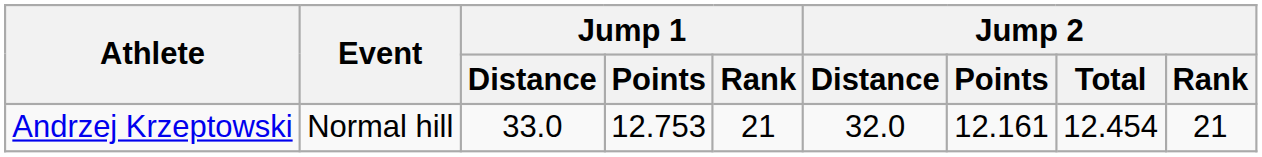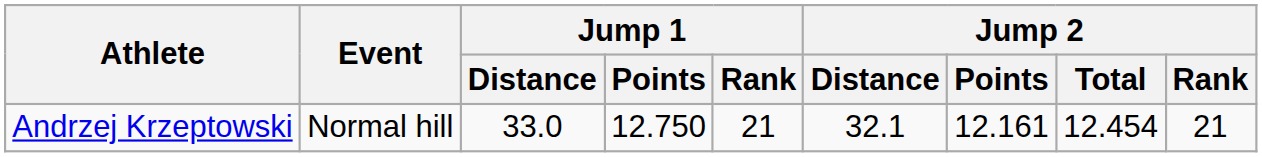Andrzej Krzeptowski | Jump 1 / Points: 12.753 -> 12.750
Andrzej Krzeptowski | Jump 2 / Distance: 32.0 -> 32.1
